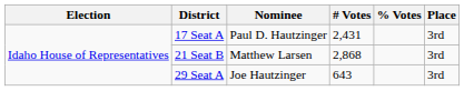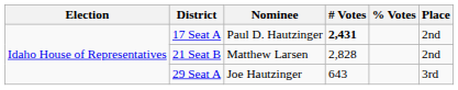17 Seat A | # Votes: normal -> bold
17 Seat A | Place: 3rd -> 2nd
21 Seat B | # Votes: 2,868 -> 2,828
21 Seat B | Place: 3rd -> 2nd
